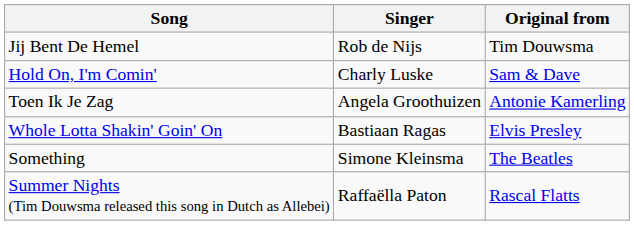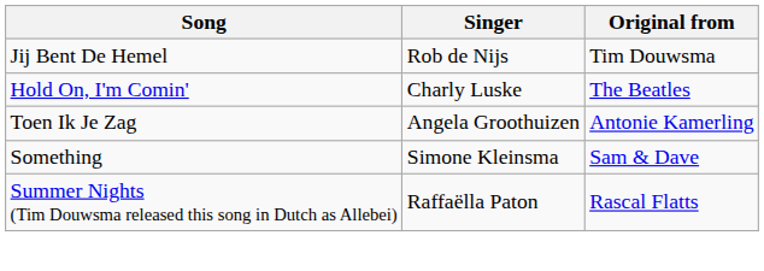Hold On, I'm Comin' | Original from: Sam & Dave -> The Beatles
- row: Whole Lotta Shakin' Goin' On | Bastiaan Ragas | Elvis Presley
Something | Original from: The Beatles -> Sam & Dave
